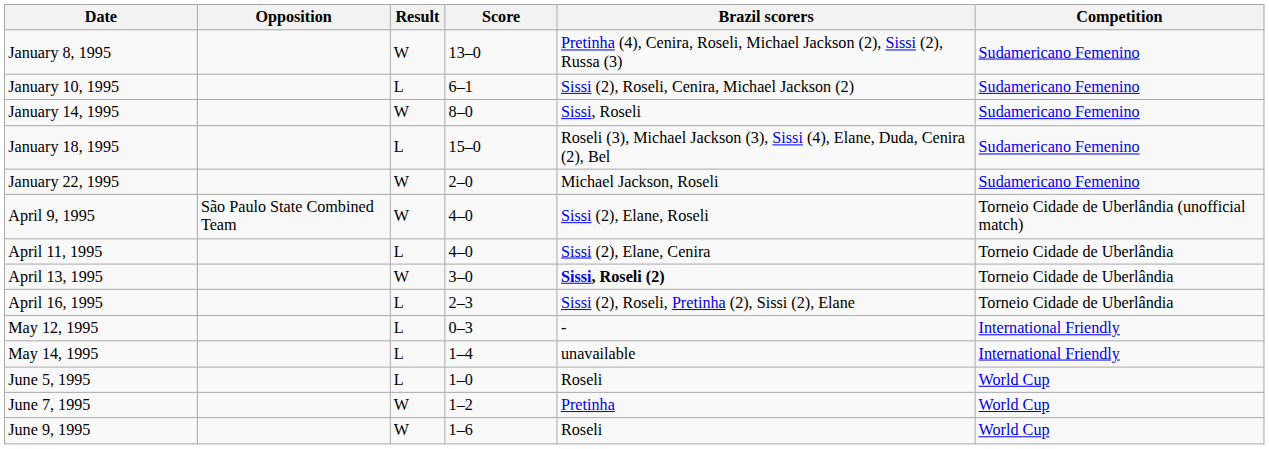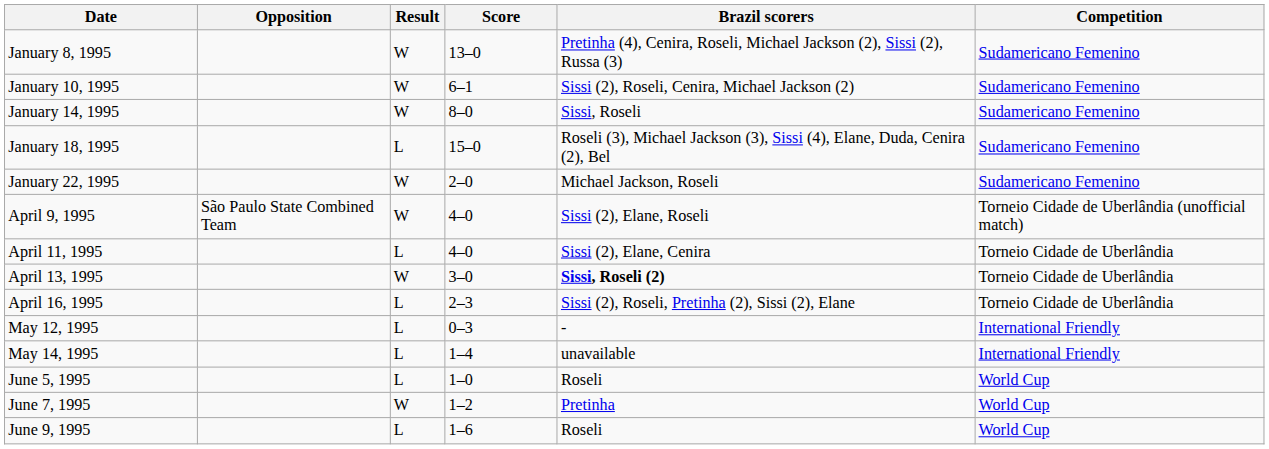January 10, 1995 | Result: L -> W
June 9, 1995 | Result: W -> L
